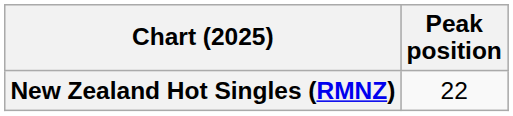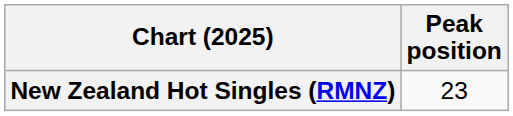New Zealand Hot Singles (RMNZ) | Peak position: 22 -> 23
